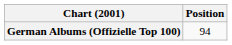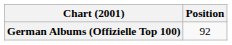German Albums (Offizielle Top 100) | Position: 94 -> 92
